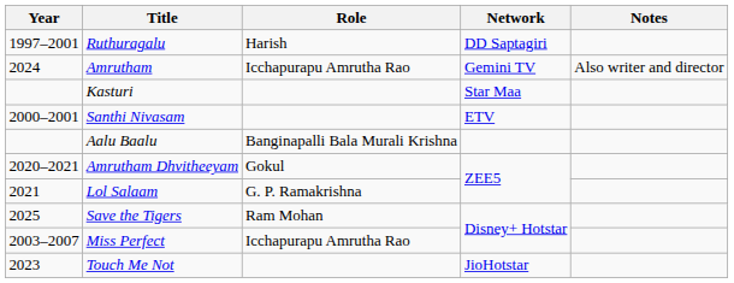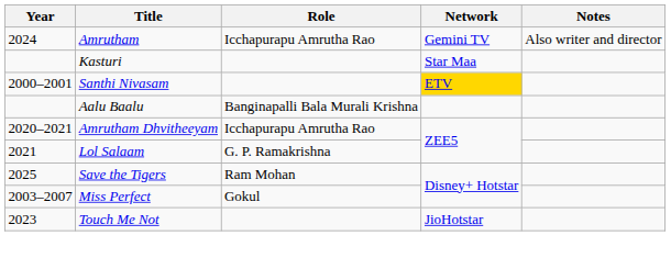- row: 1997–2001 | Ruthuragalu | Harish | DD Saptagiri
Santhi Nivasam | Network: no background -> gold background
Amrutham Dhvitheeyam | Role: Gokul -> Icchapurapu Amrutha Rao
Miss Perfect | Role: Icchapurapu Amrutha Rao -> Gokul
